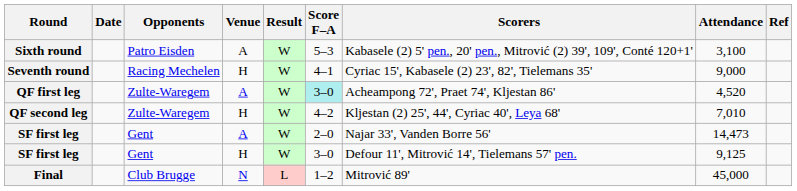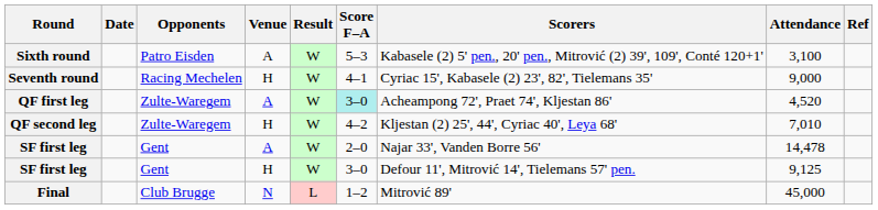SF first leg / A | Attendance: 14,473 -> 14,478
